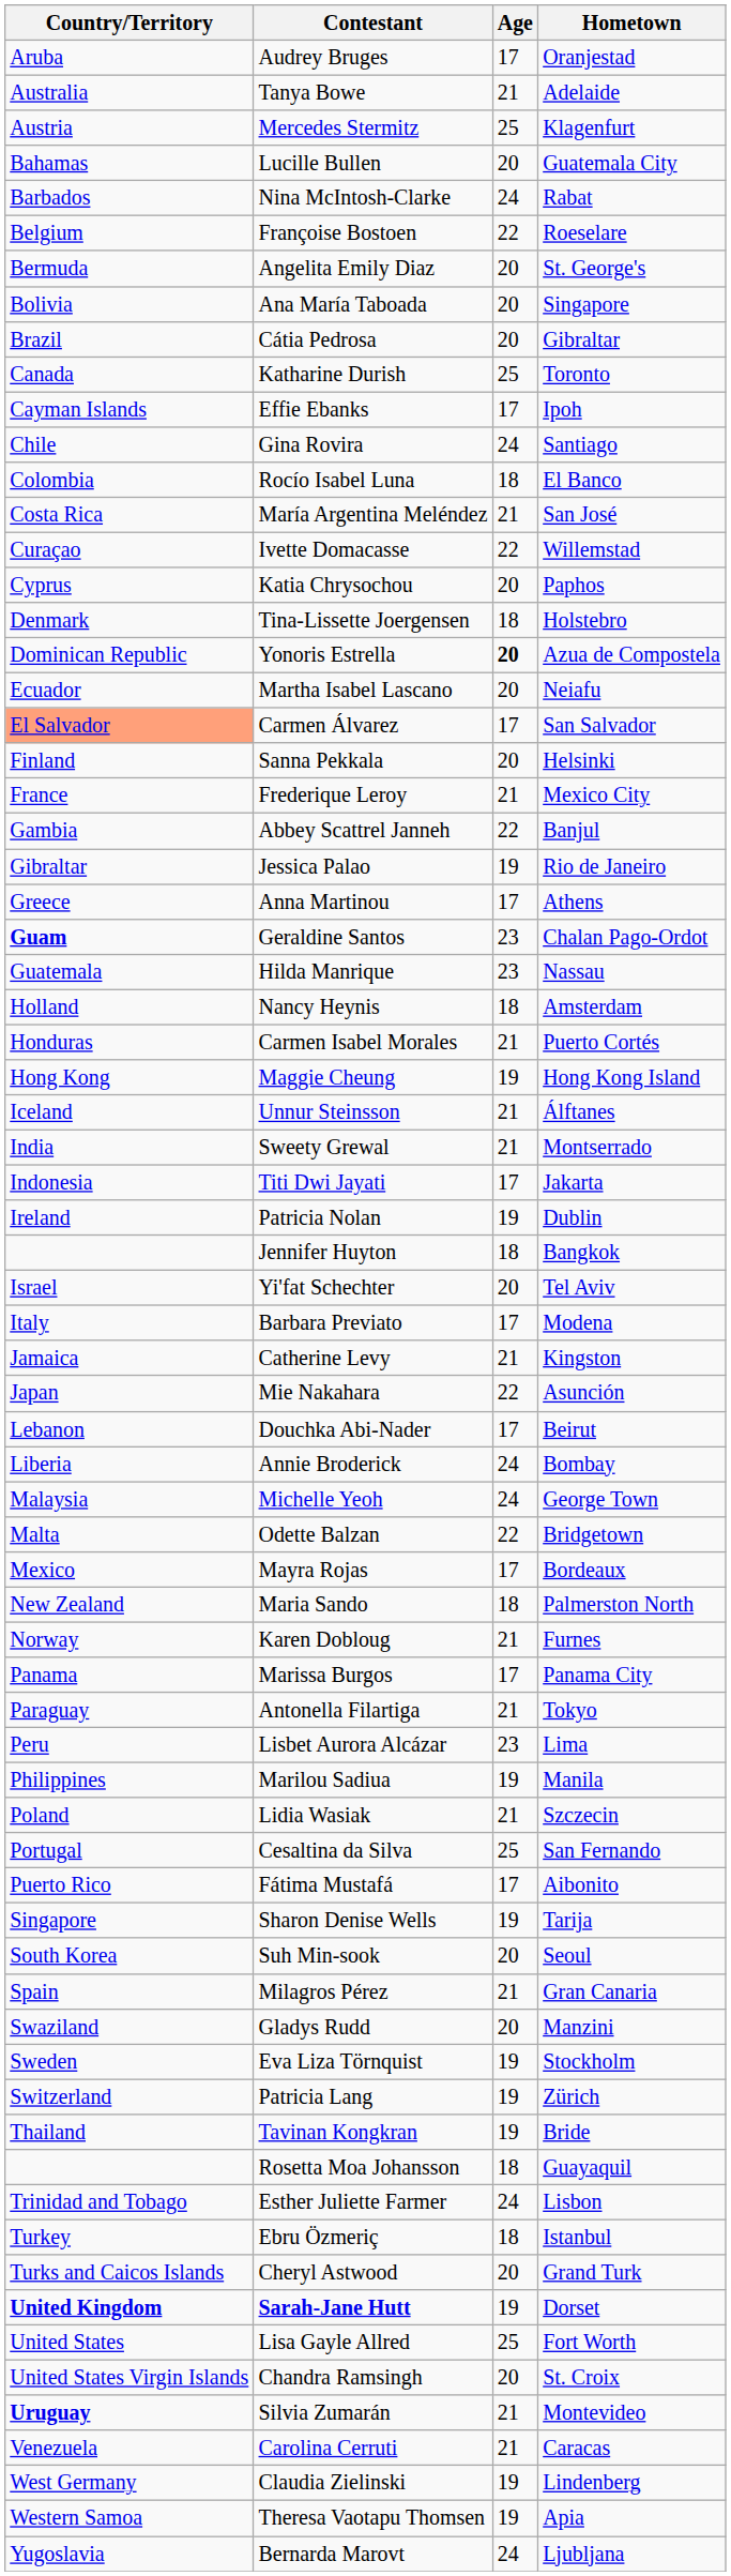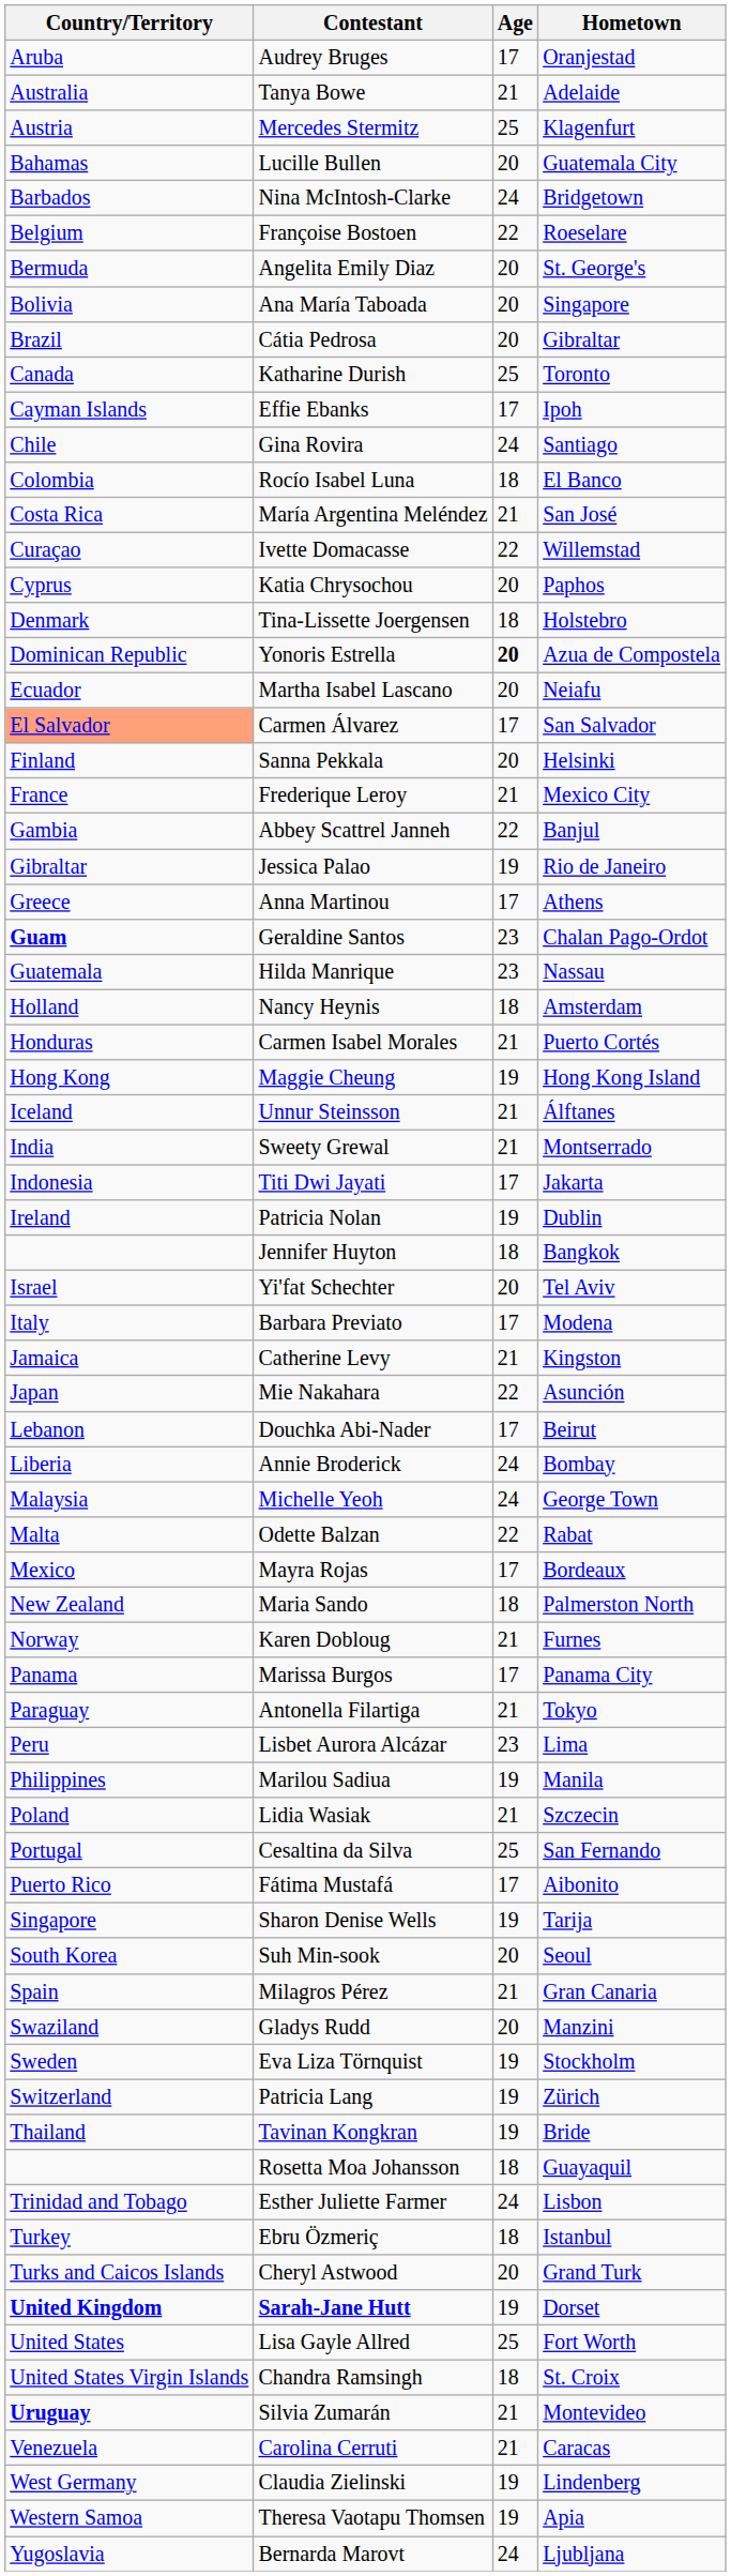Nina McIntosh-Clarke | Hometown: Rabat -> Bridgetown
Odette Balzan | Hometown: Bridgetown -> Rabat
Chandra Ramsingh | Age: 20 -> 18
